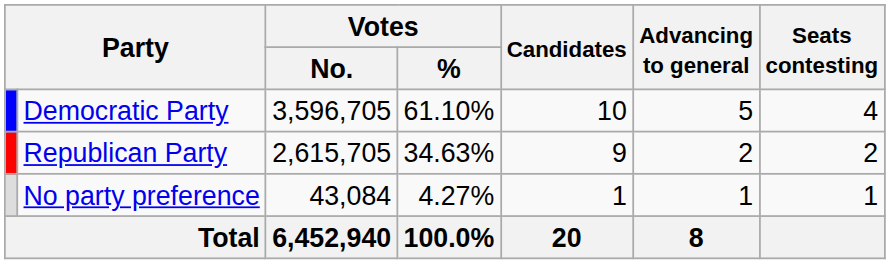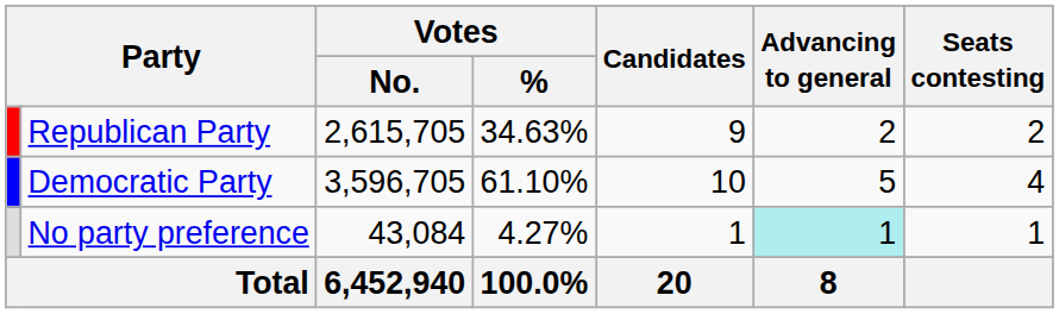rows swapped: Democratic Party <-> Republican Party
No party preference | Advancing to general: no background -> paleturquoise background
